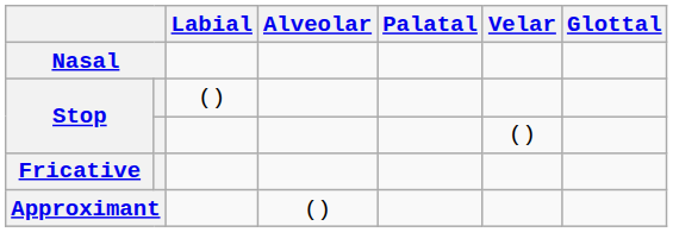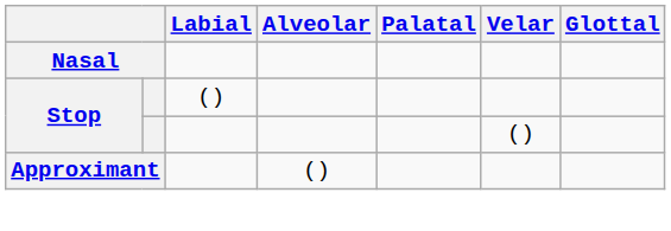- row: Fricative
